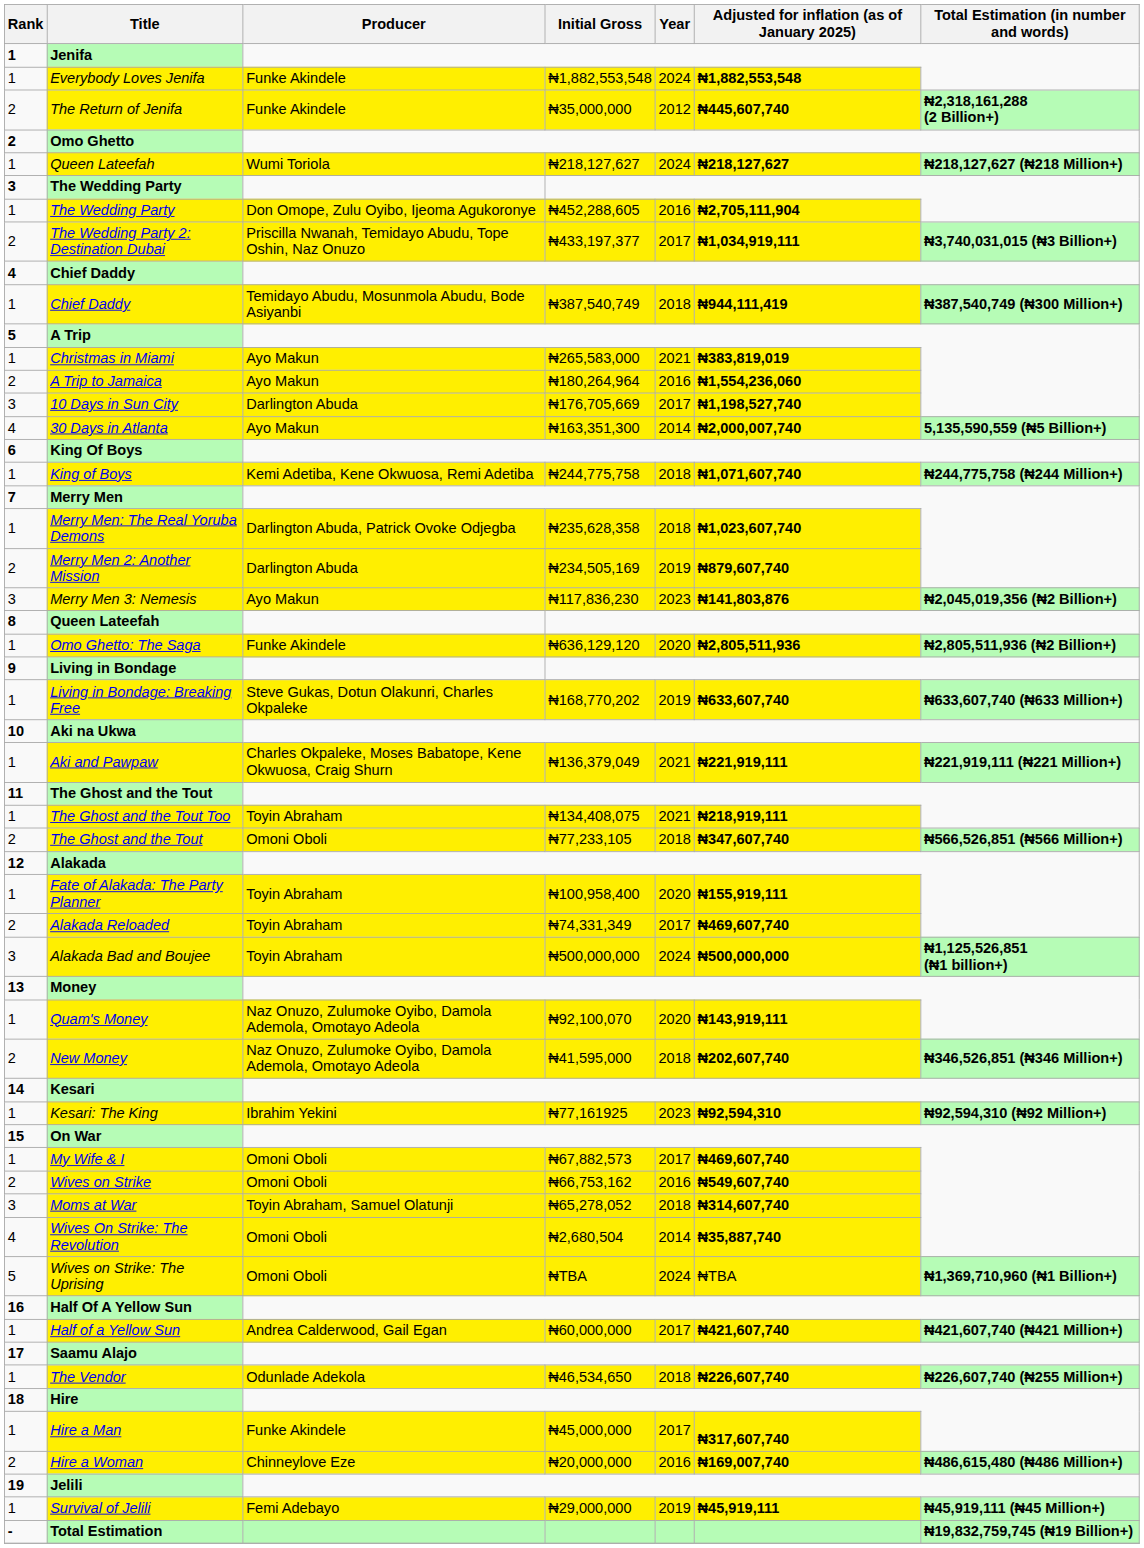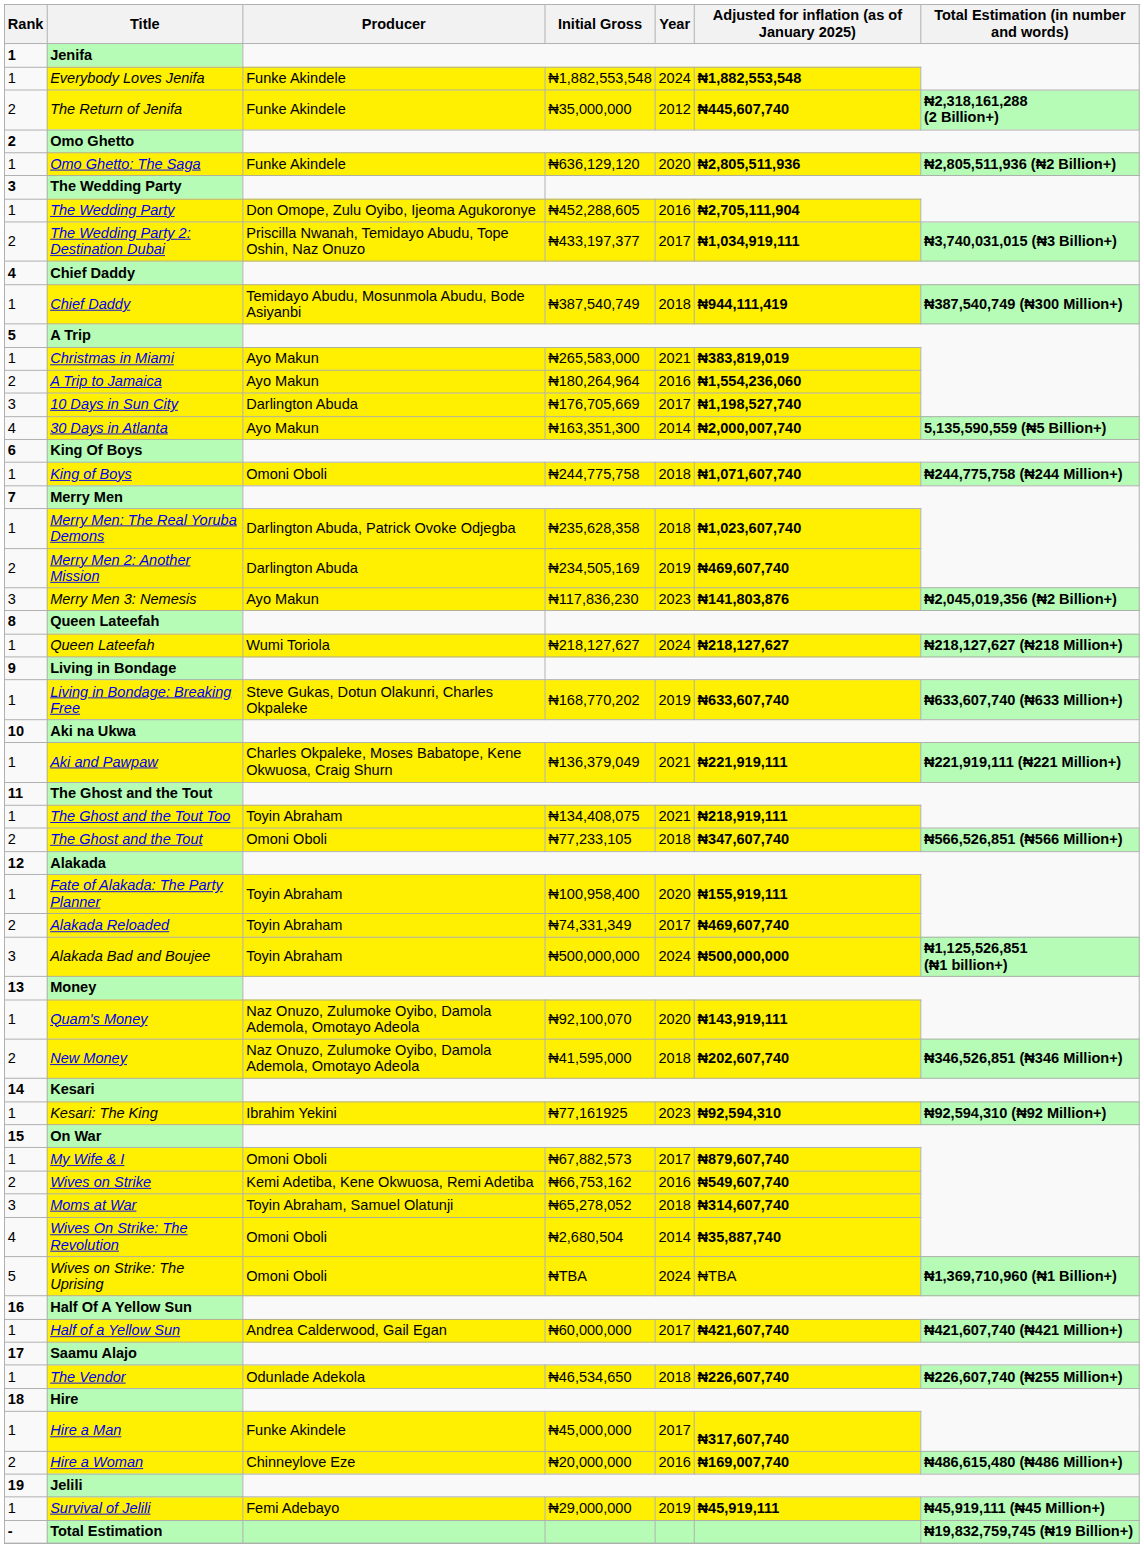rows swapped: Omo Ghetto: The Saga <-> Queen Lateefah / ₦218,127,627
King of Boys | Producer: Kemi Adetiba, Kene Okwuosa, Remi Adetiba -> Omoni Oboli
Merry Men 2: Another Mission | Adjusted for inflation (as of January 2025): ₦879,607,740 -> ₦469,607,740
My Wife & I | Adjusted for inflation (as of January 2025): ₦469,607,740 -> ₦879,607,740
Wives on Strike | Producer: Omoni Oboli -> Kemi Adetiba, Kene Okwuosa, Remi Adetiba
